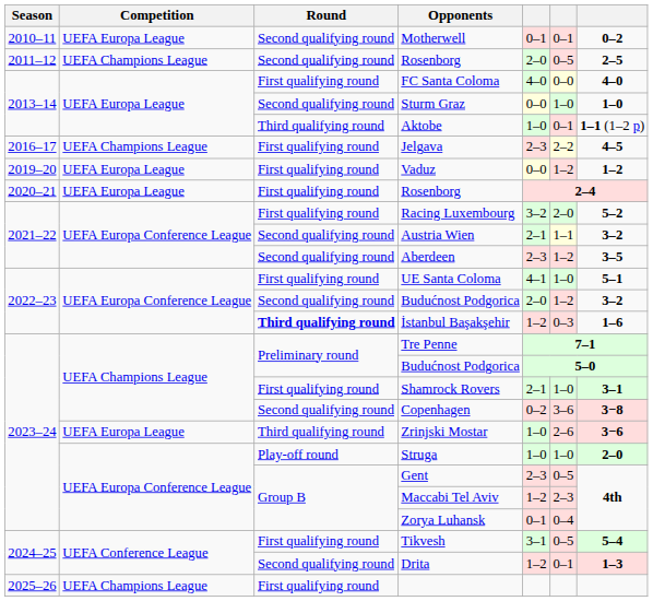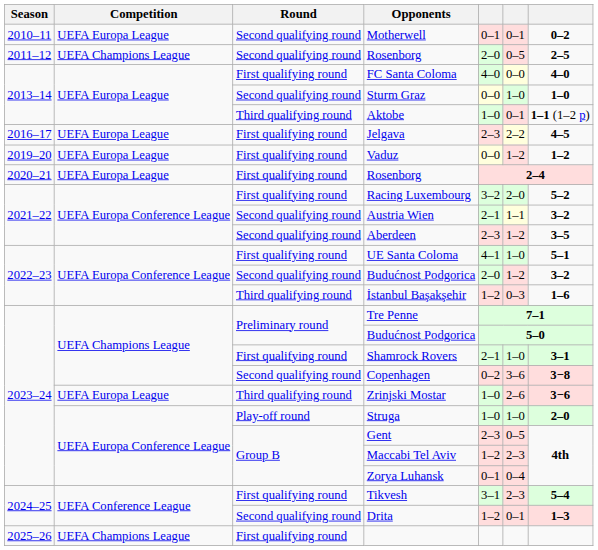Jelgava | Competition: UEFA Champions League -> UEFA Europa League
İstanbul Başakşehir | Round: bold -> normal
Tikvesh | column 6: 0–5 -> 2–3
